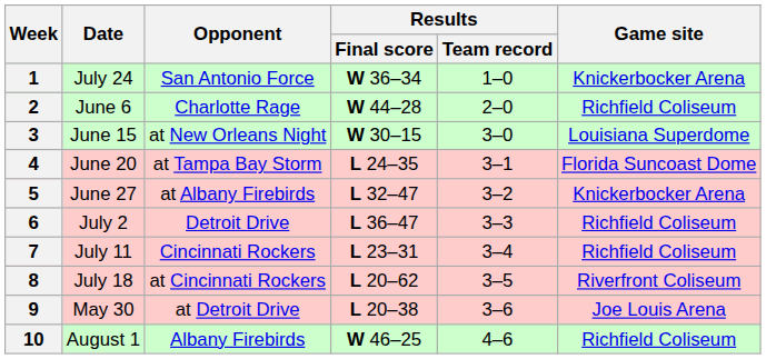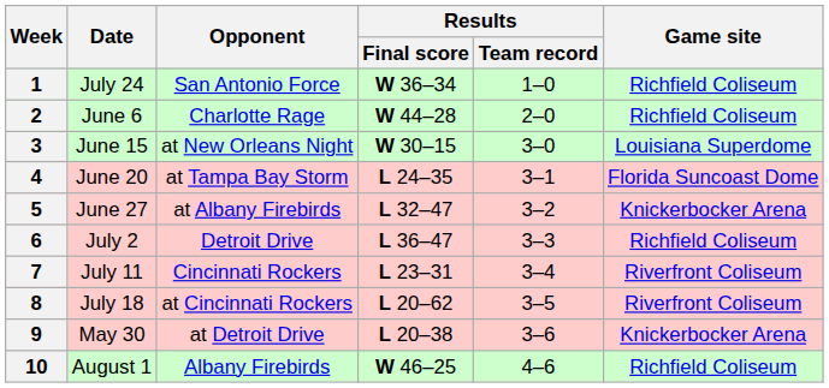1 | Game site: Knickerbocker Arena -> Richfield Coliseum
7 | Game site: Richfield Coliseum -> Riverfront Coliseum
9 | Game site: Joe Louis Arena -> Knickerbocker Arena
